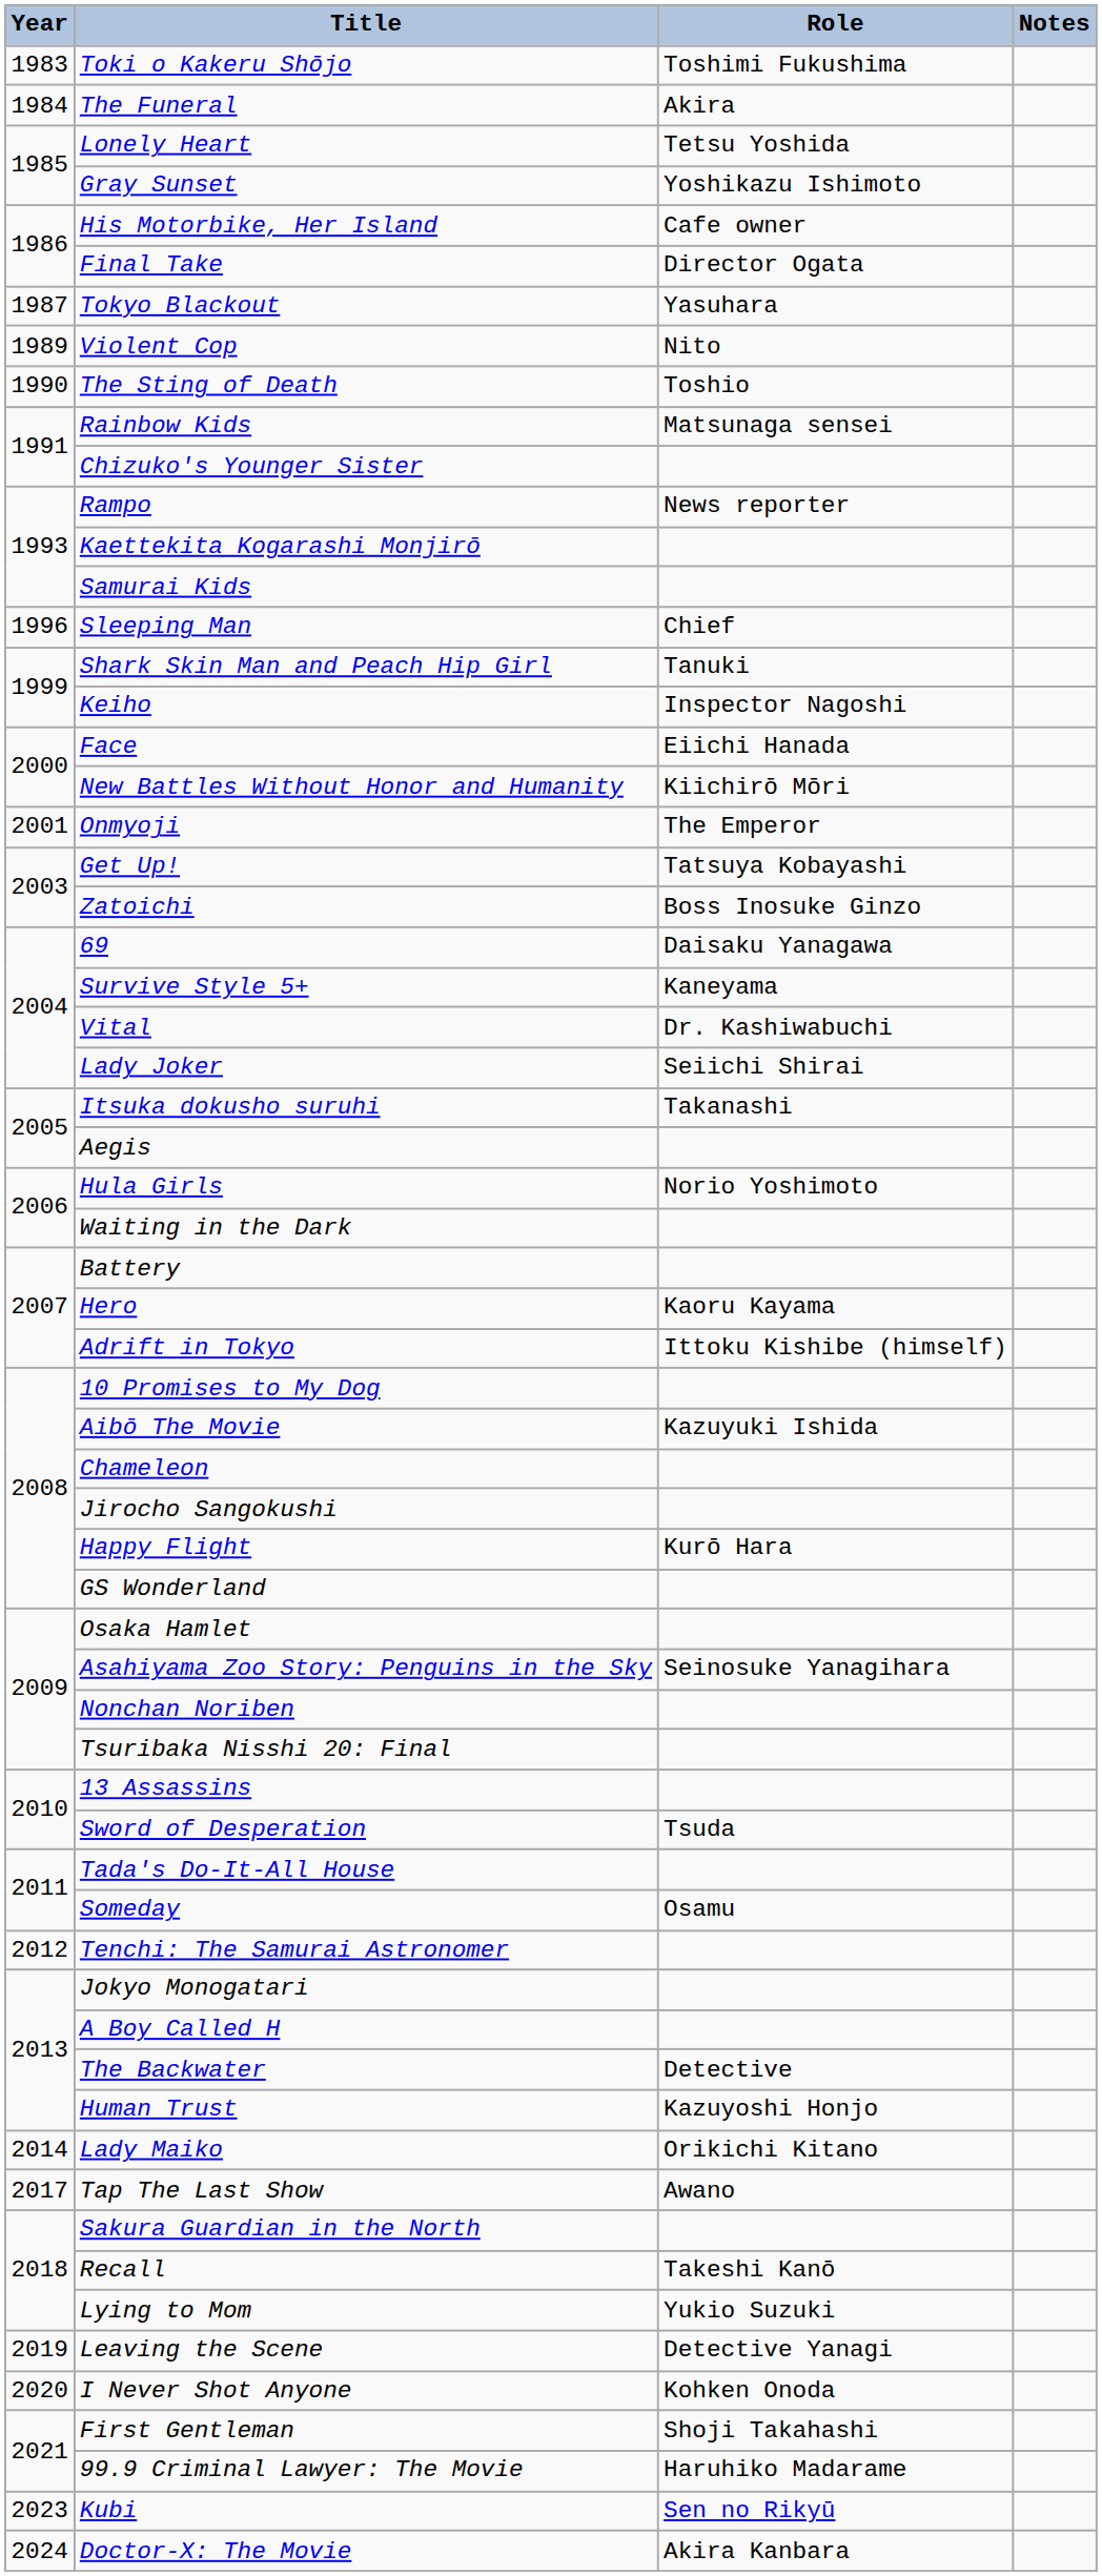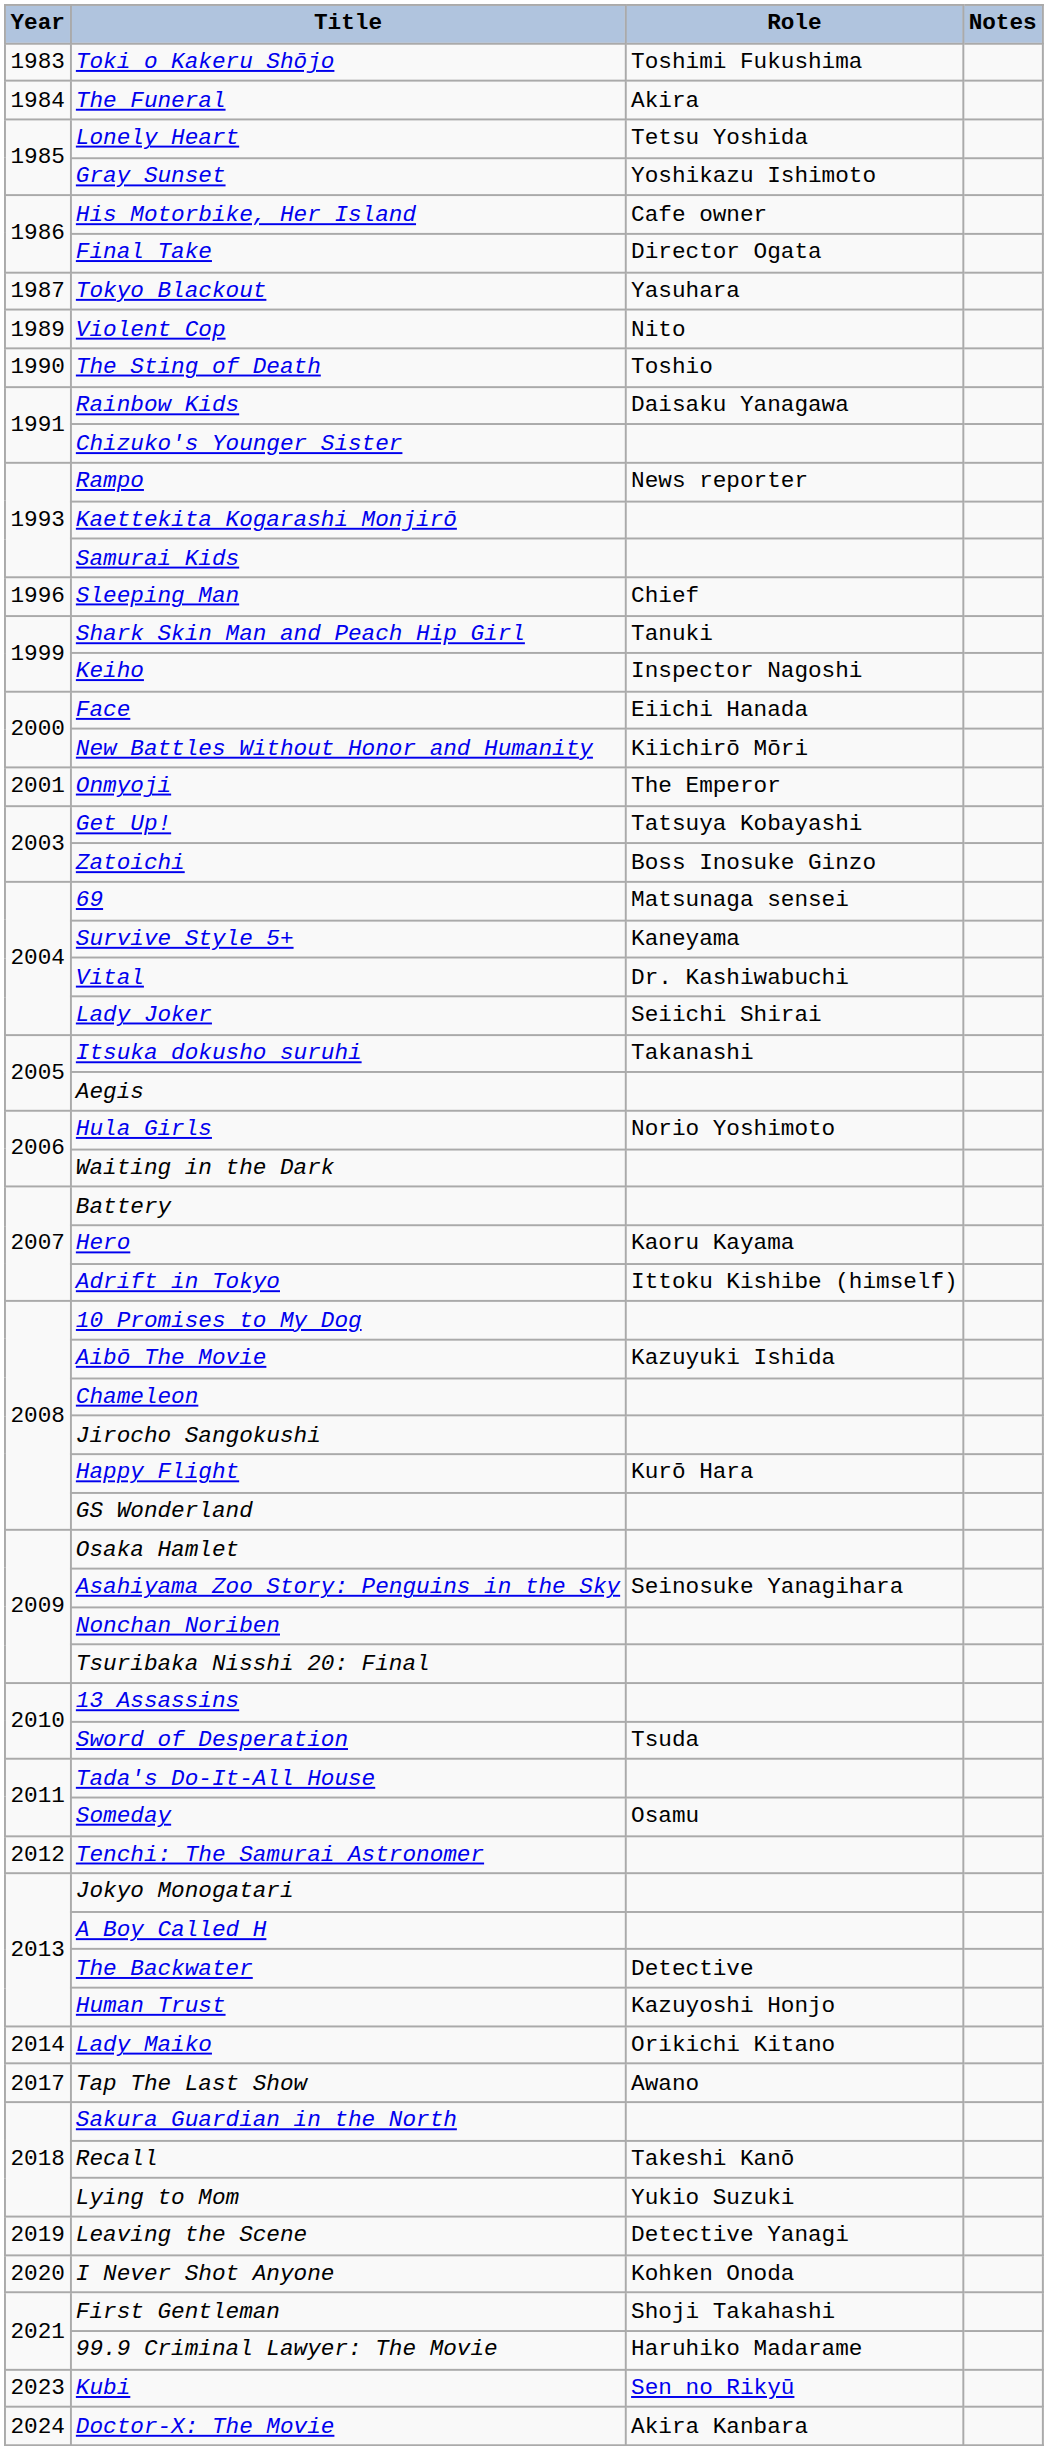Rainbow Kids | Role: Matsunaga sensei -> Daisaku Yanagawa
69 | Role: Daisaku Yanagawa -> Matsunaga sensei
